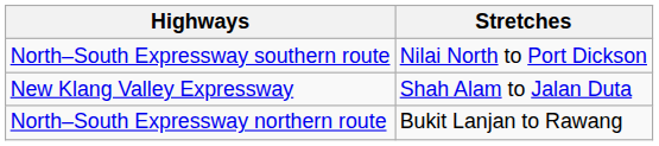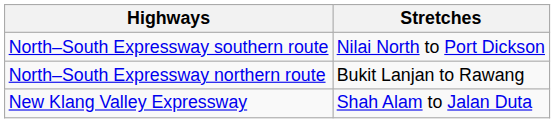rows swapped: New Klang Valley Expressway <-> North–South Expressway northern route
